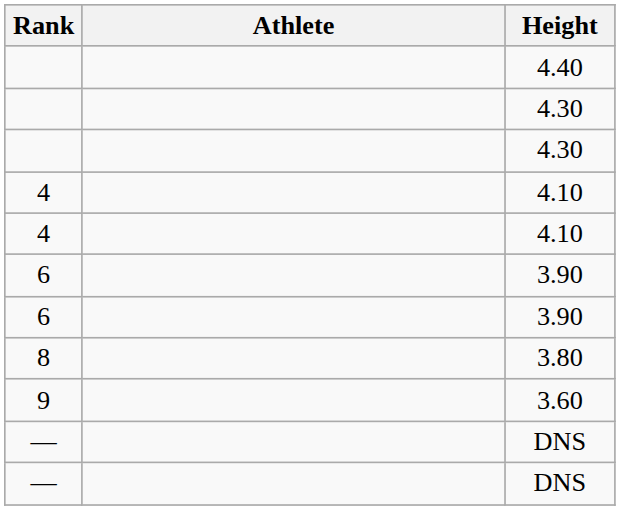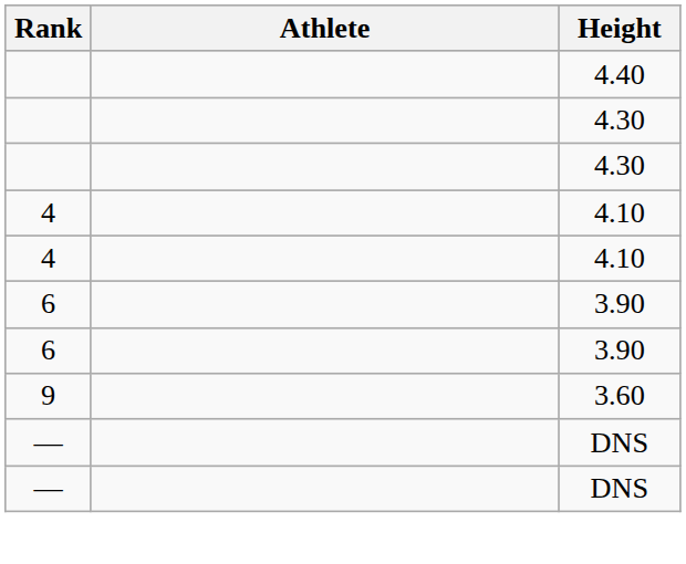- row: 8 | 3.80
